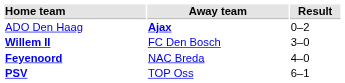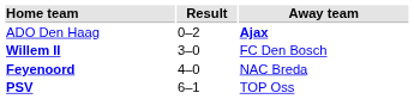columns swapped: Result <-> Away team
